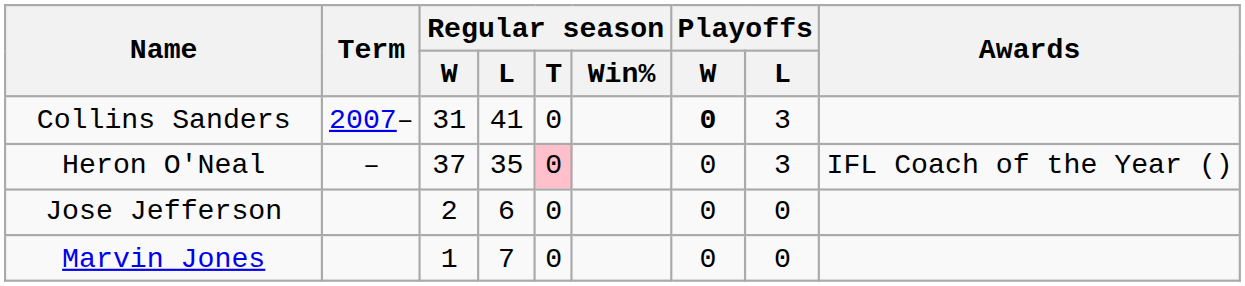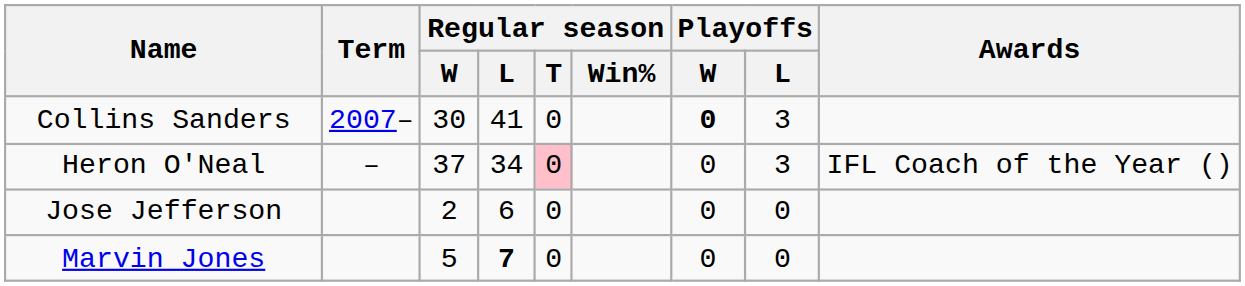Collins Sanders | Regular season / W: 31 -> 30
Heron O'Neal | Regular season / L: 35 -> 34
Marvin Jones | Regular season / W: 1 -> 5
Marvin Jones | Regular season / L: normal -> bold
